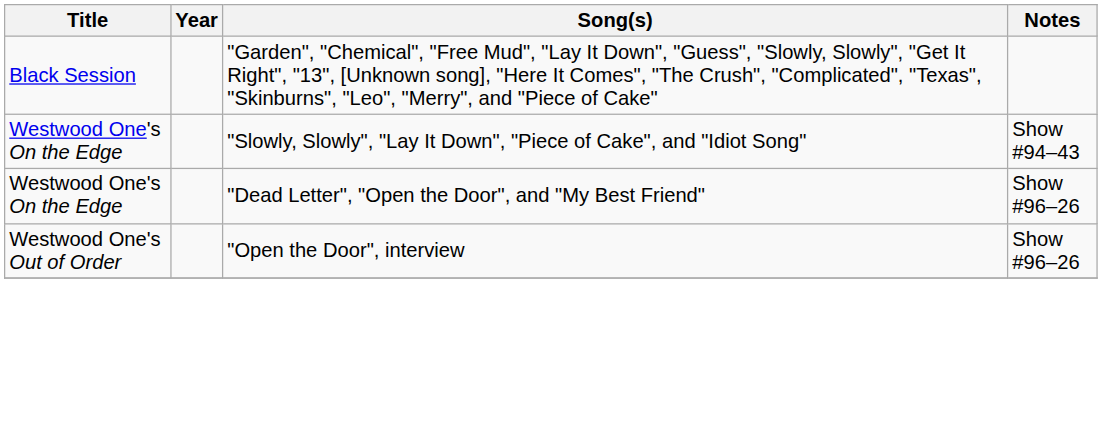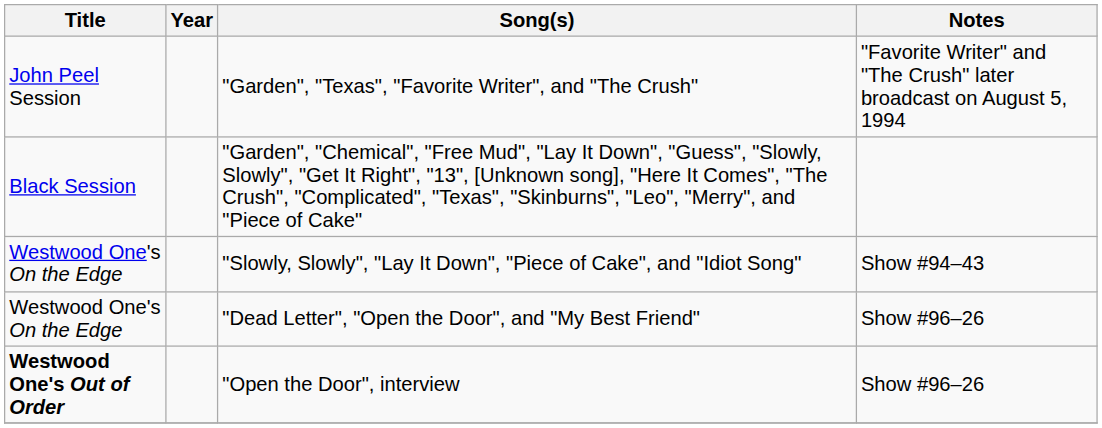+ row: John Peel Session | "Garden", "Texas", "Favorite Writer", and "The Crush" | "Favorite Writer" and "The Crush" later broadcast on August 5, 1994
"Open the Door", interview | Title: normal -> bold
